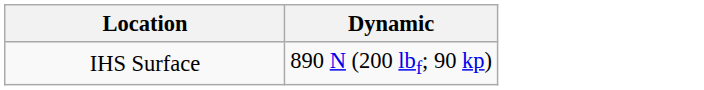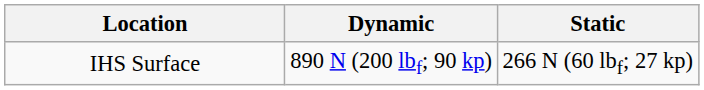+ column: Static | 266 N (60 lbf; 27 kp)
